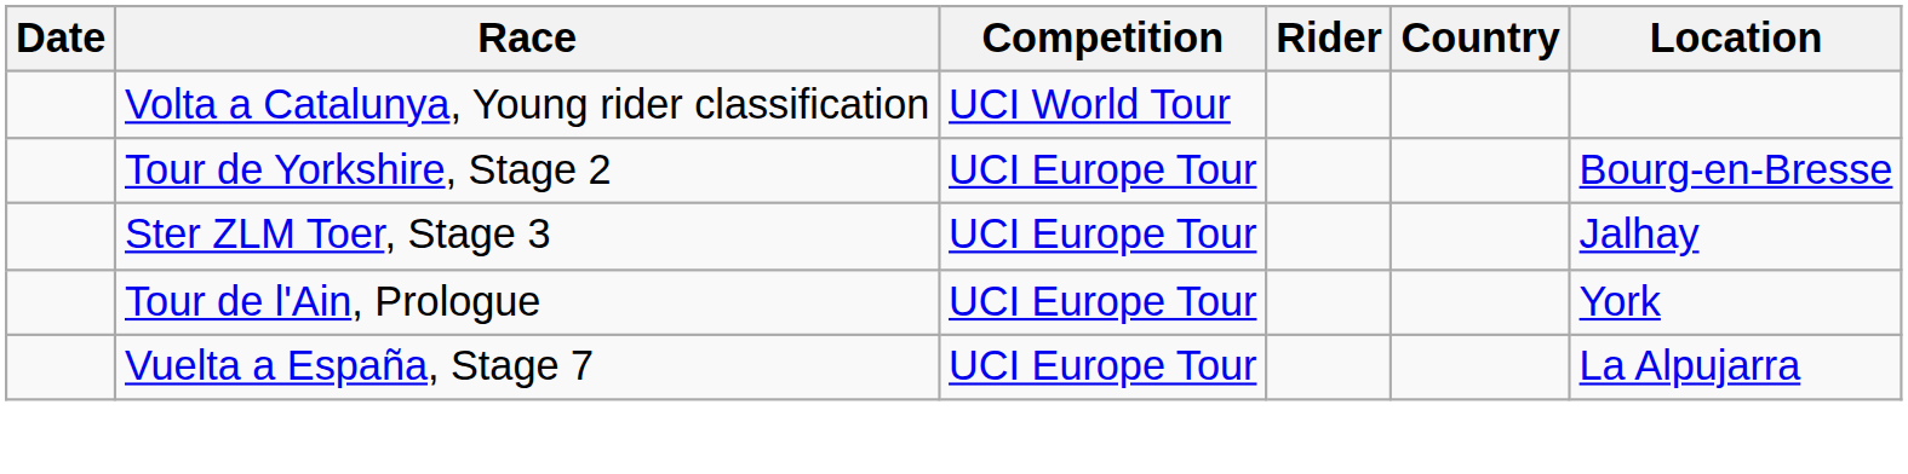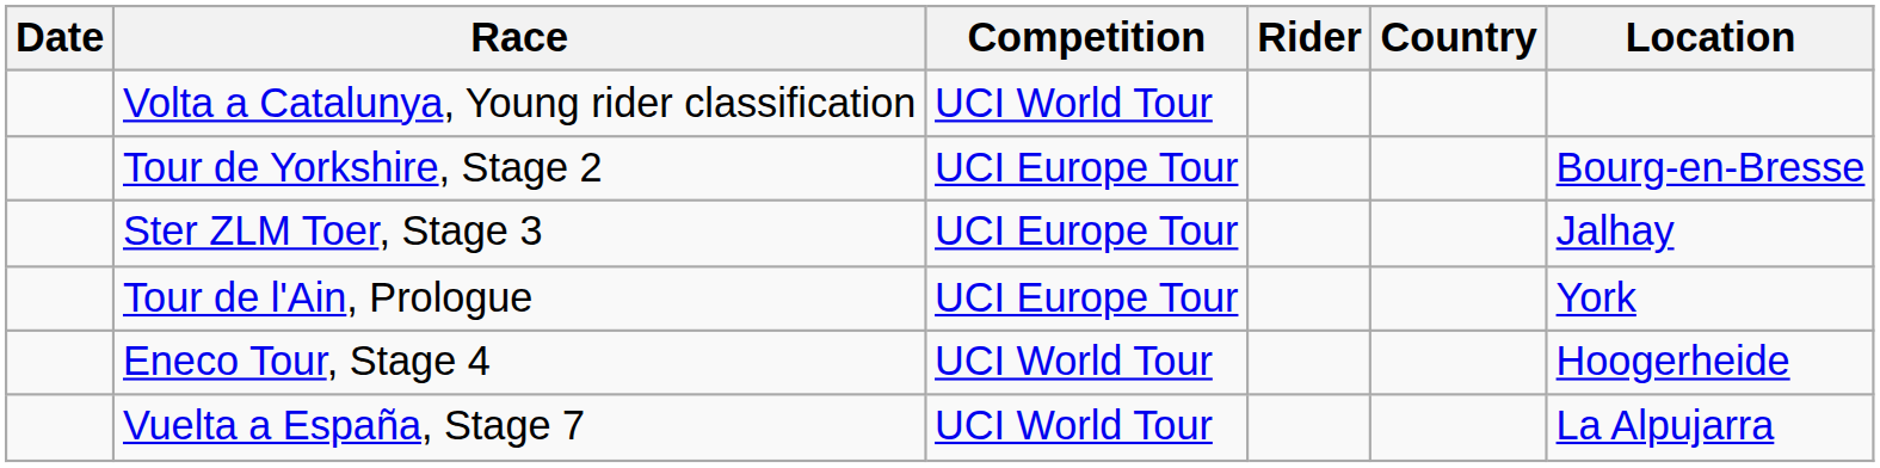+ row: Eneco Tour, Stage 4 | UCI World Tour | Hoogerheide
Vuelta a España, Stage 7 | Competition: UCI Europe Tour -> UCI World Tour
